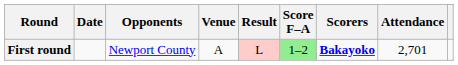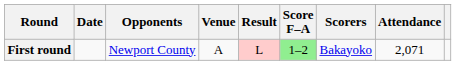First round | Scorers: bold -> normal
First round | Attendance: 2,701 -> 2,071
